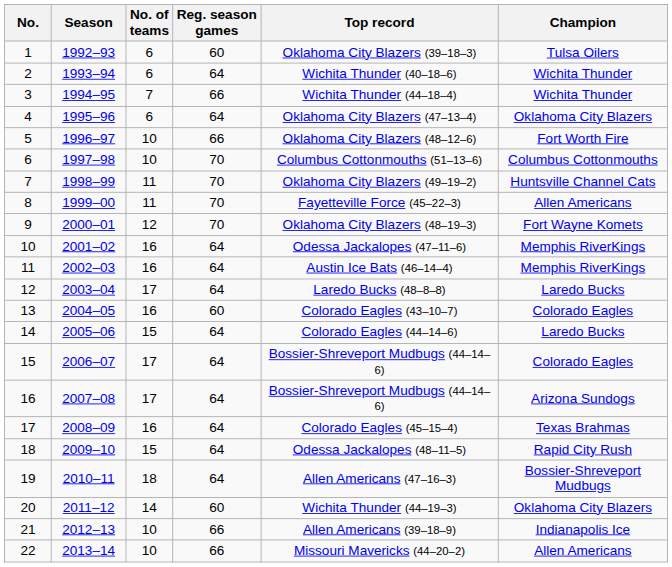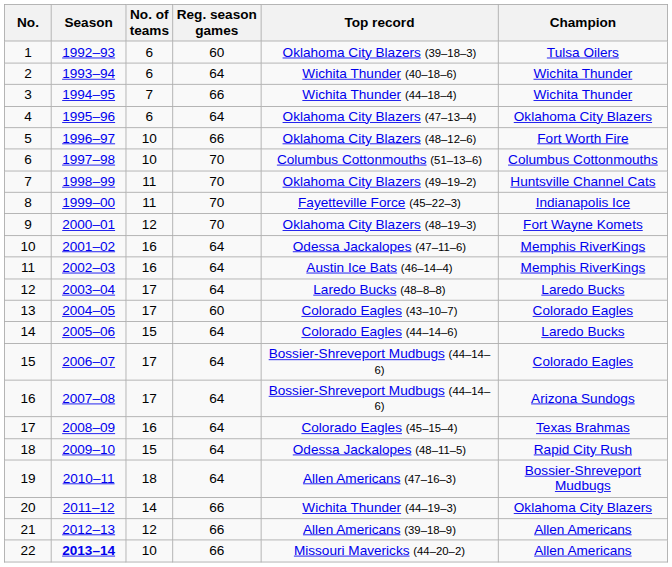8 | Champion: Allen Americans -> Indianapolis Ice
13 | No. of teams: 16 -> 17
20 | Reg. season games: 60 -> 66
21 | No. of teams: 10 -> 12
21 | Champion: Indianapolis Ice -> Allen Americans
22 | Season: normal -> bold
